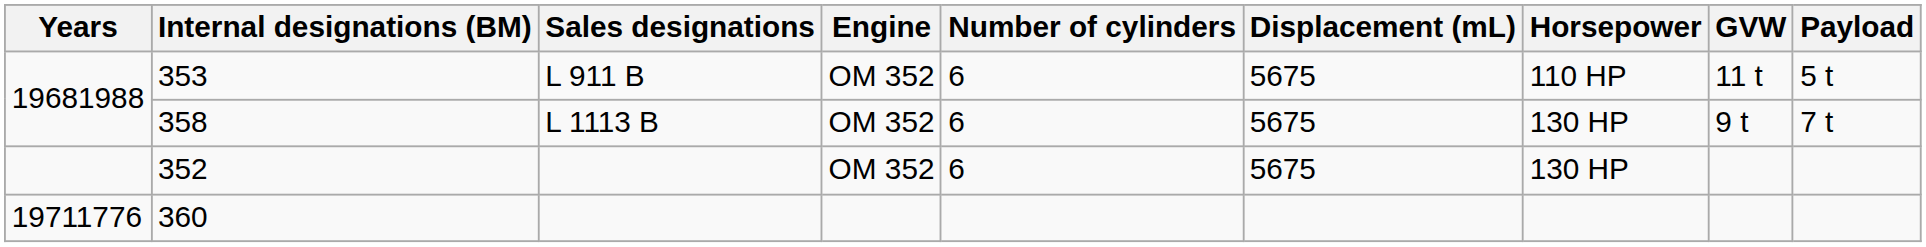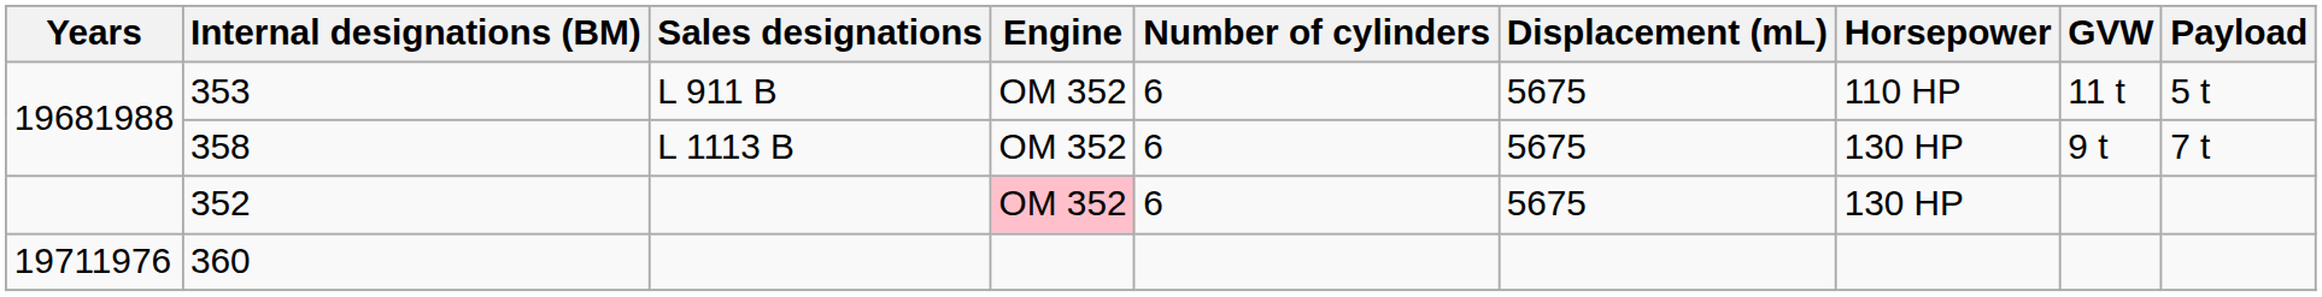352 | Engine: no background -> pink background
360 | Years: 19711776 -> 19711976
